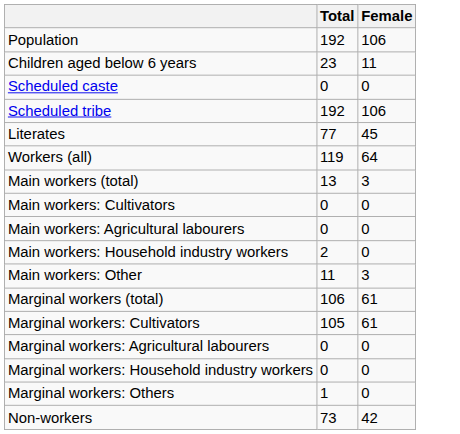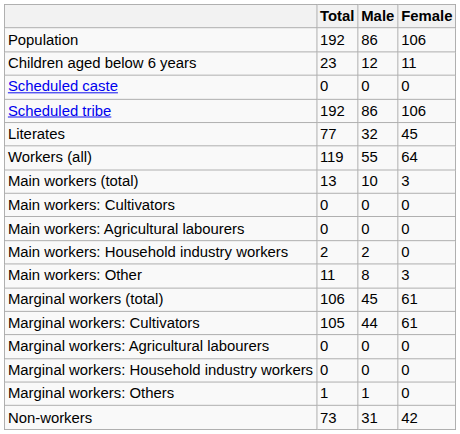+ column: Male | 86 | 12 | 0 | 86 | 32 | 55 | 10 | 0 | 0 | 2 | 8 | 45 | 44 | 0 | 0 | 1 | 31
